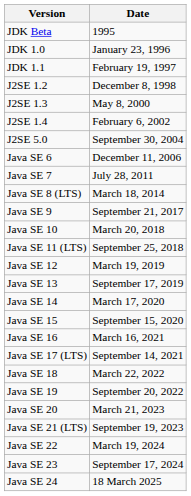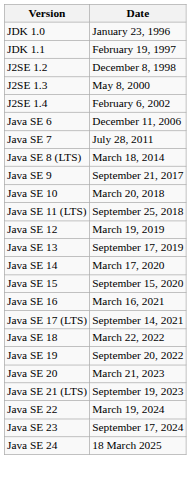- row: JDK Beta | 1995
- row: J2SE 5.0 | September 30, 2004
